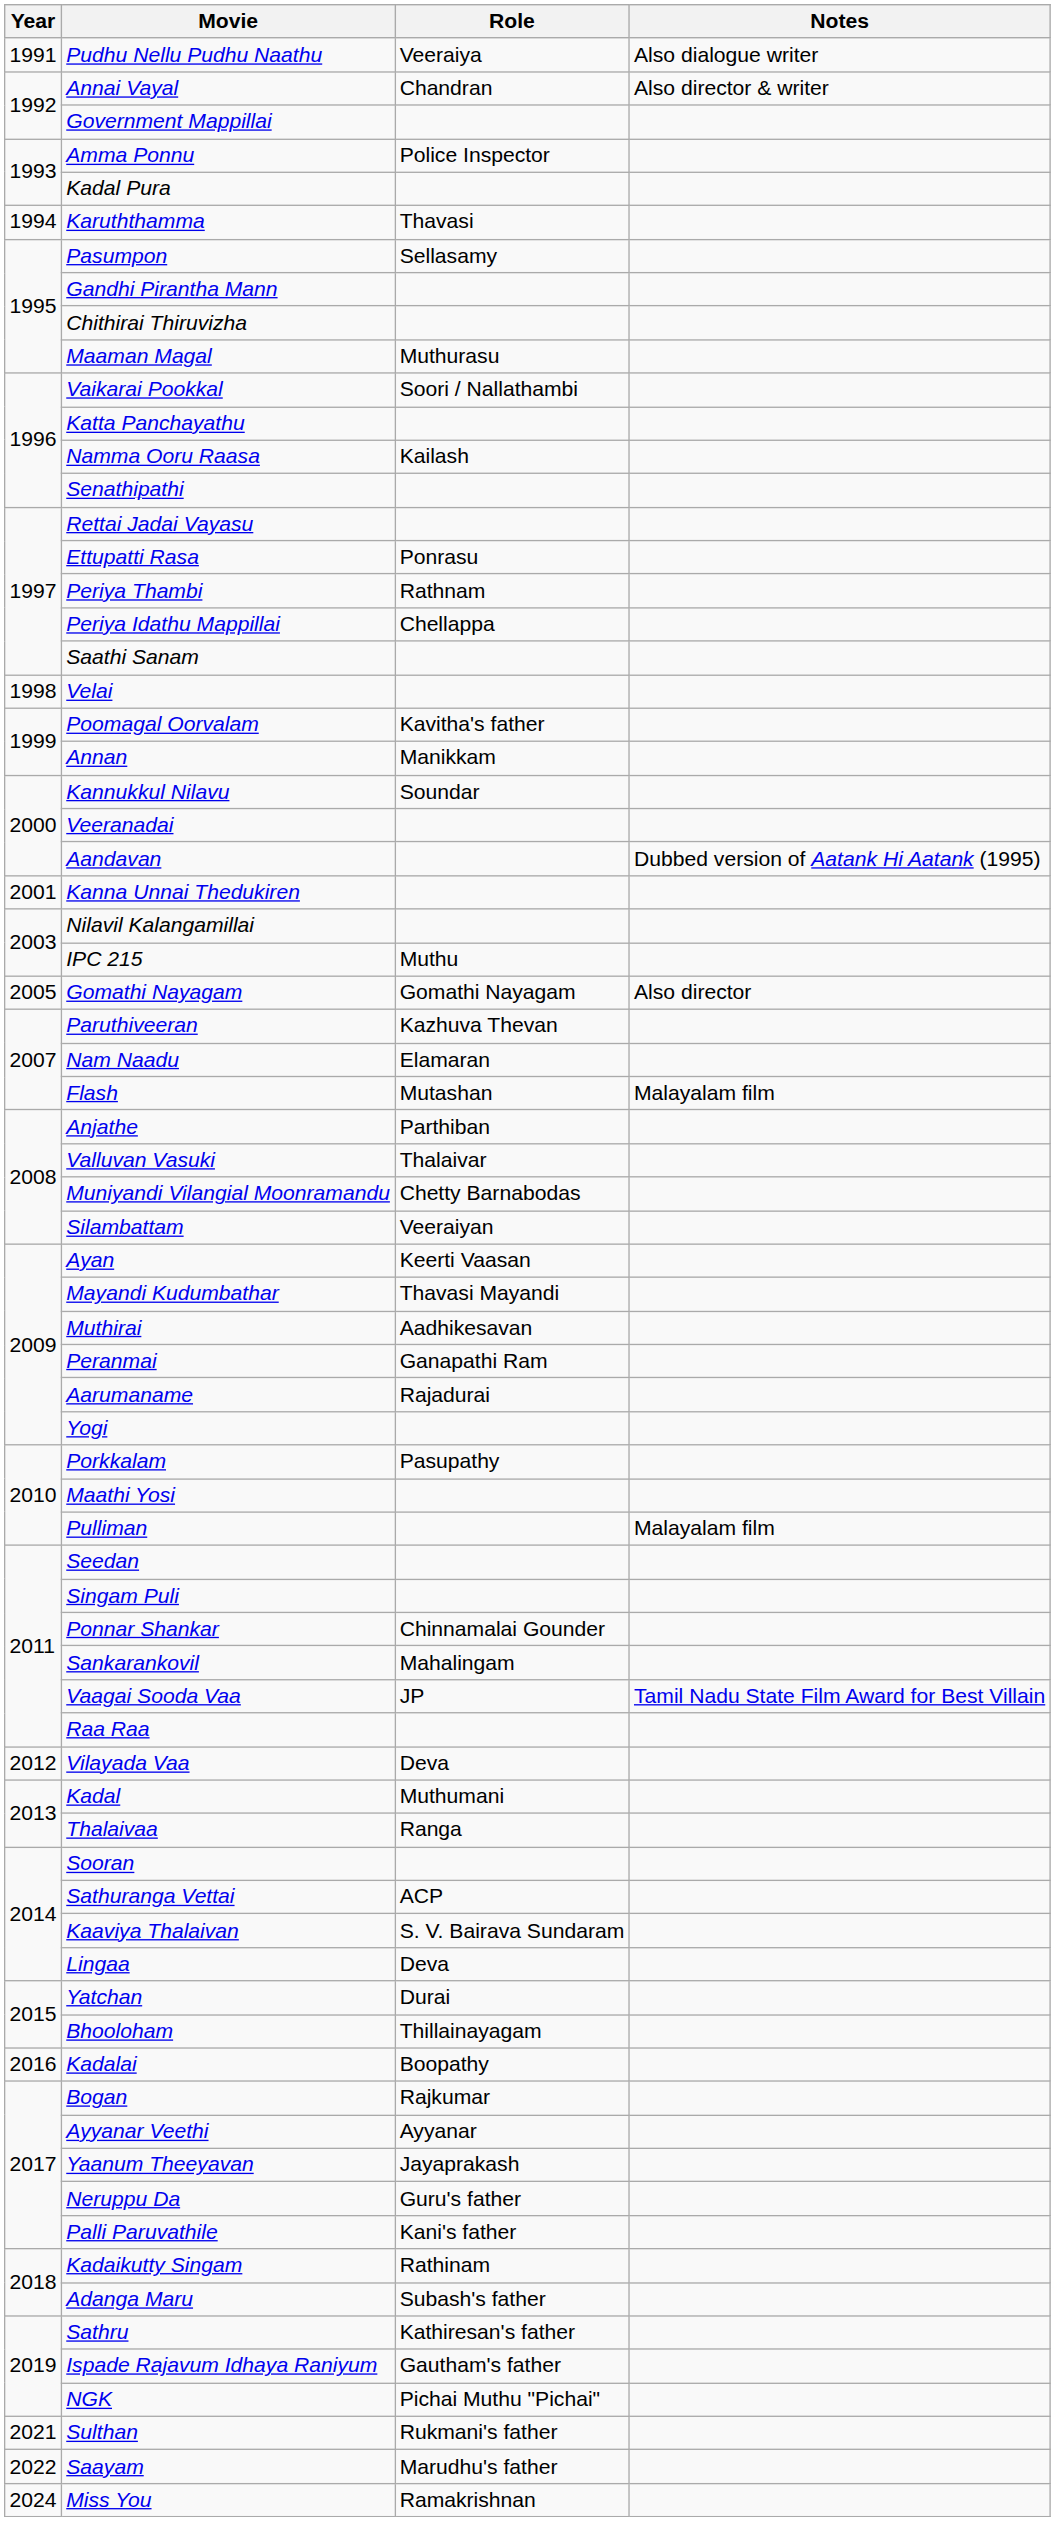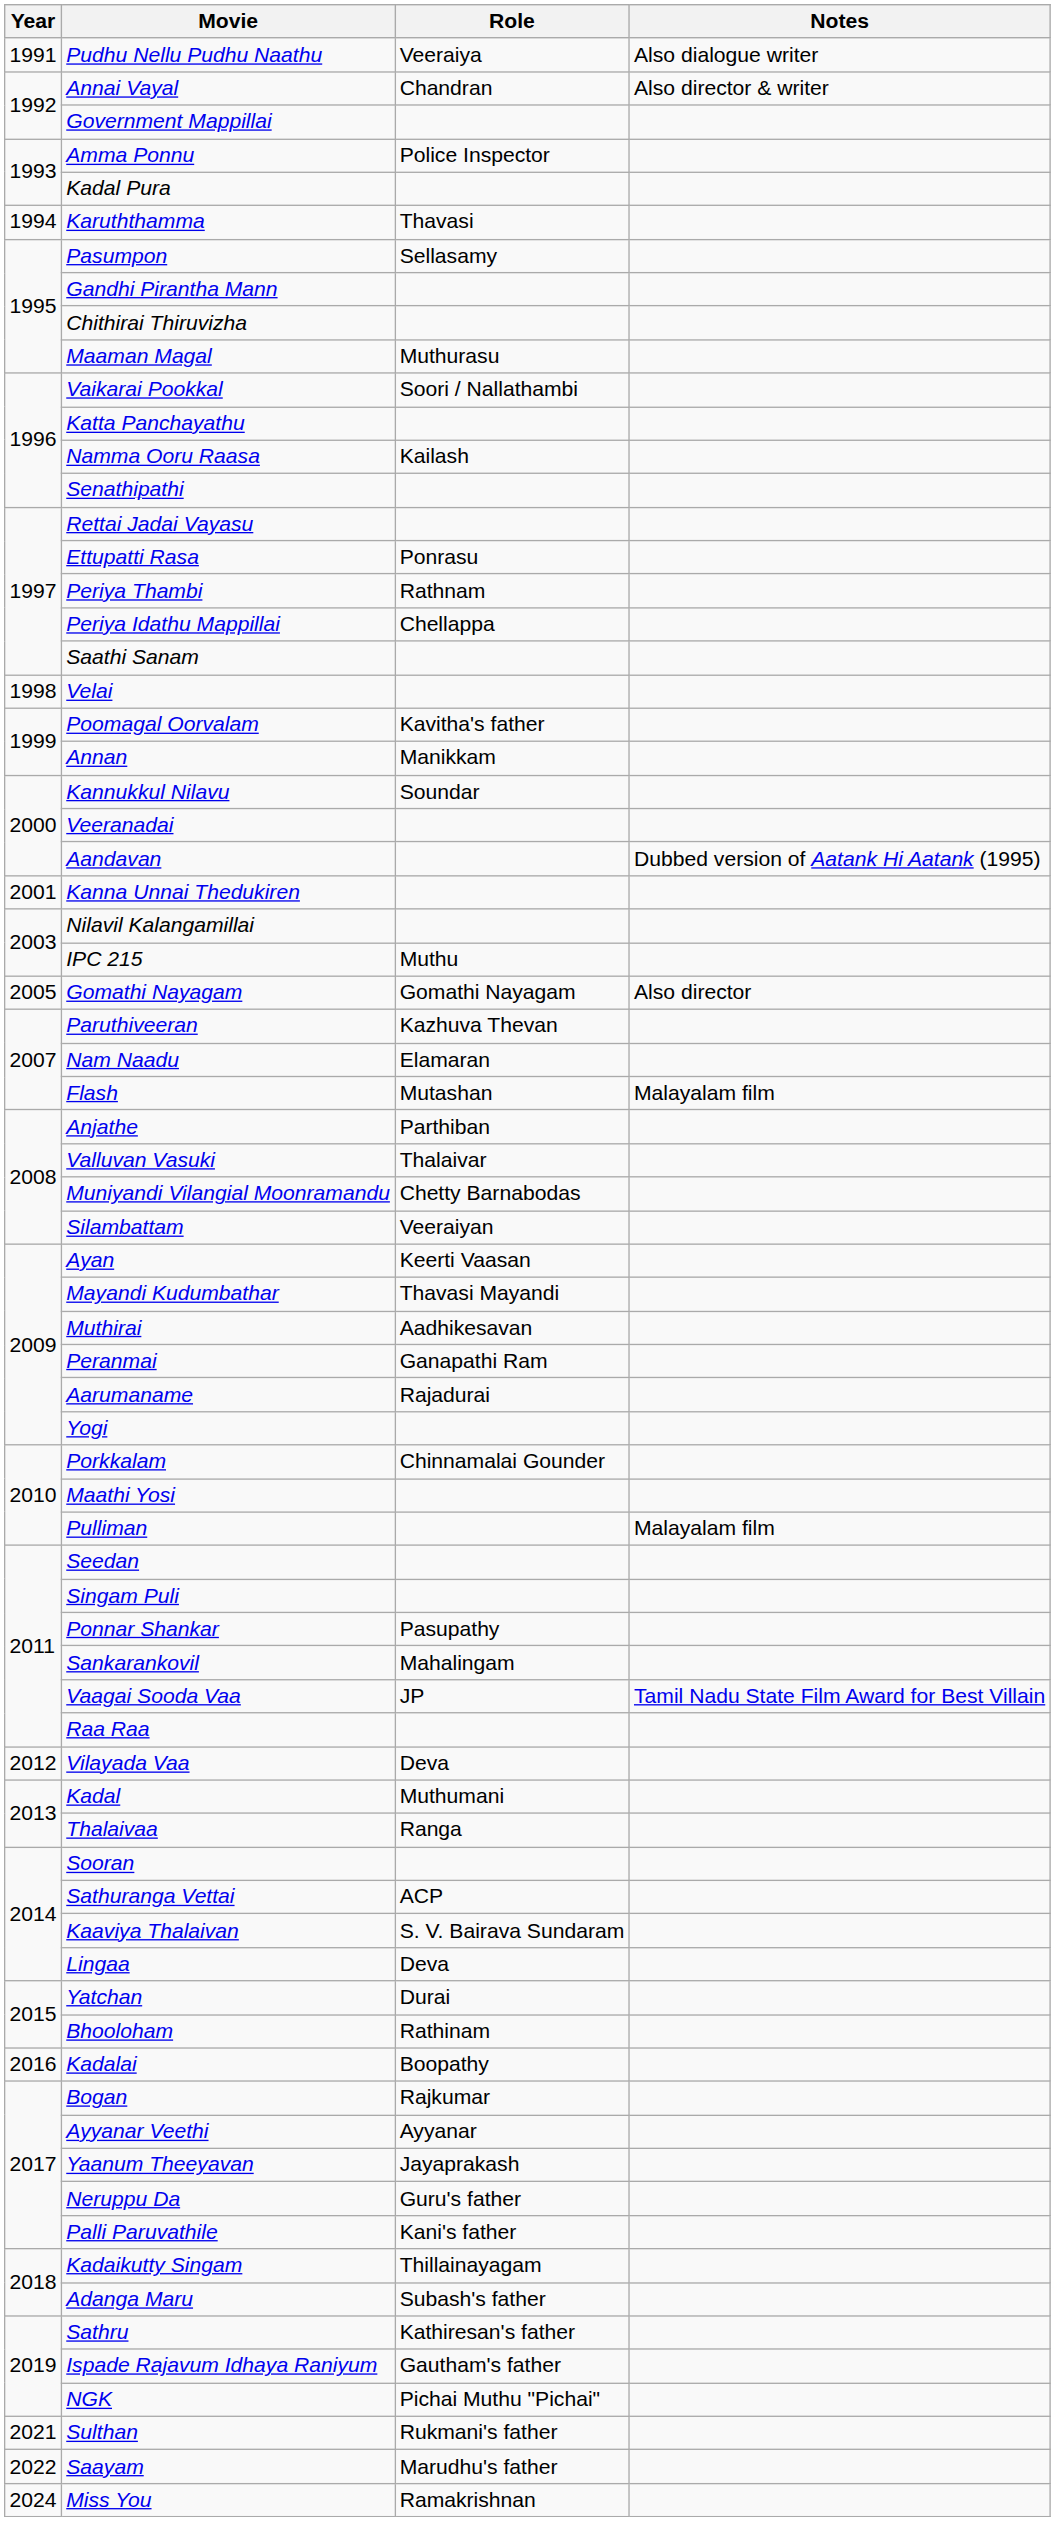Porkkalam | Role: Pasupathy -> Chinnamalai Gounder
Ponnar Shankar | Role: Chinnamalai Gounder -> Pasupathy
Bhooloham | Role: Thillainayagam -> Rathinam
Kadaikutty Singam | Role: Rathinam -> Thillainayagam
